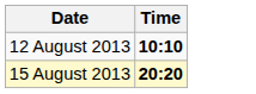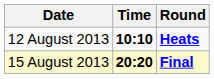+ column: Round | Heats | Final
